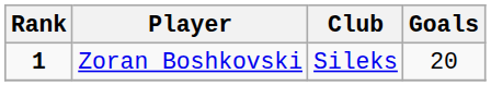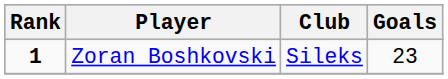Zoran Boshkovski | Goals: 20 -> 23
